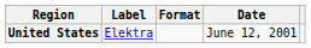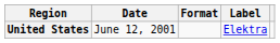columns swapped: Date <-> Label
